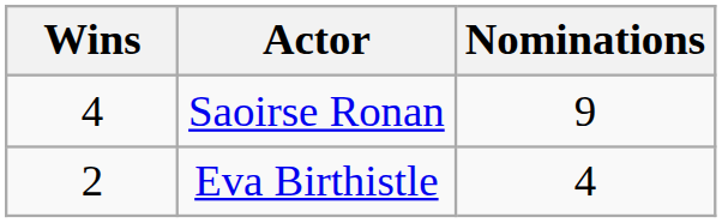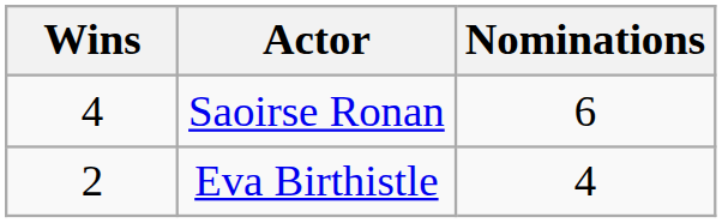Saoirse Ronan | Nominations: 9 -> 6
